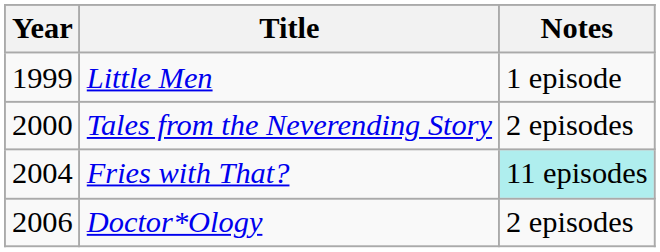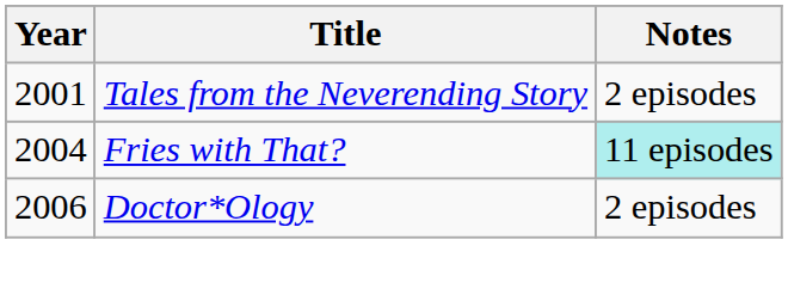- row: 1999 | Little Men | 1 episode
Tales from the Neverending Story | Year: 2000 -> 2001
